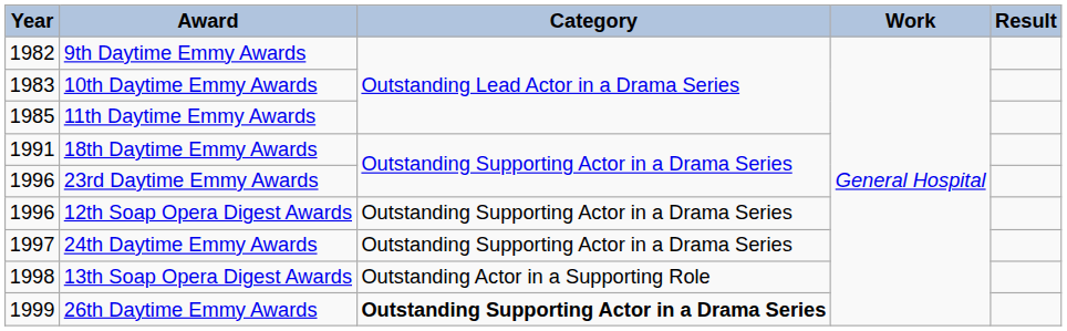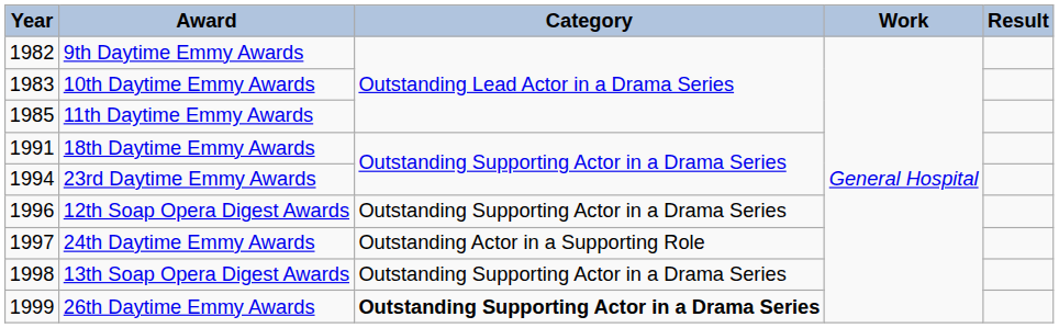23rd Daytime Emmy Awards | Year: 1996 -> 1994
24th Daytime Emmy Awards | Category: Outstanding Supporting Actor in a Drama Series -> Outstanding Actor in a Supporting Role
13th Soap Opera Digest Awards | Category: Outstanding Actor in a Supporting Role -> Outstanding Supporting Actor in a Drama Series
